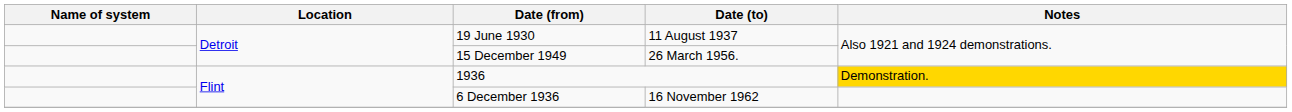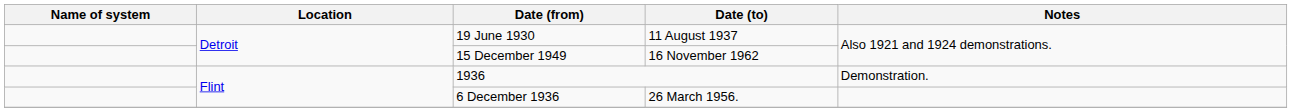15 December 1949 | Date (to): 26 March 1956. -> 16 November 1962
1936 | Notes: gold background -> no background
6 December 1936 | Date (to): 16 November 1962 -> 26 March 1956.
